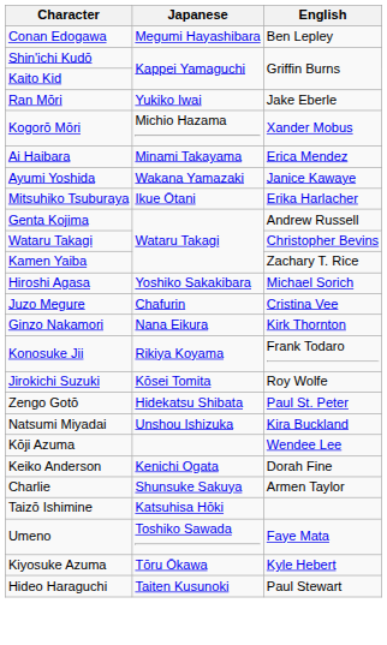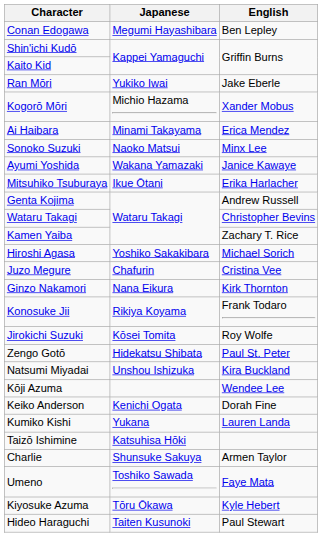+ row: Sonoko Suzuki | Naoko Matsui | Minx Lee
+ row: Kumiko Kishi | Yukana | Lauren Landa
rows swapped: Taizō Ishimine <-> Charlie
